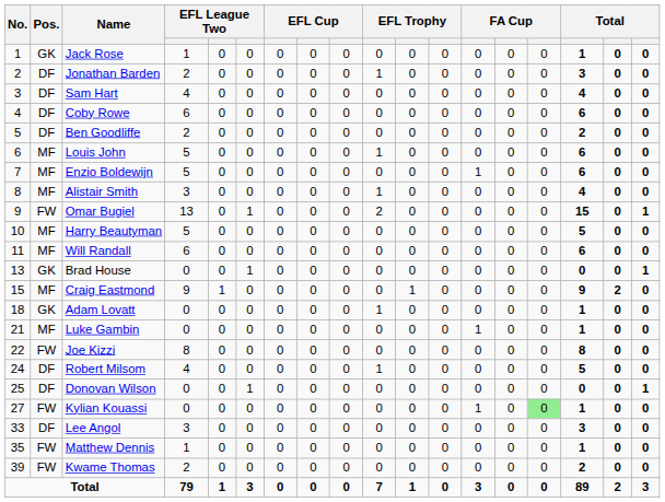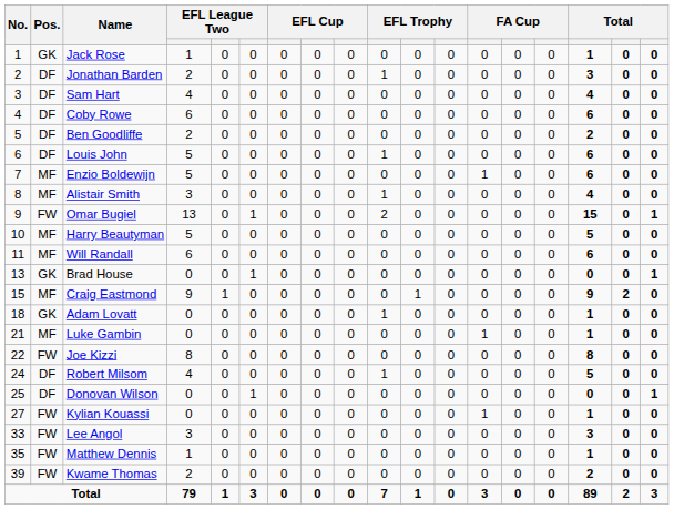Louis John | Pos.: MF -> DF
Kylian Kouassi | column 15: lightgreen background -> no background
Lee Angol | Pos.: DF -> FW
